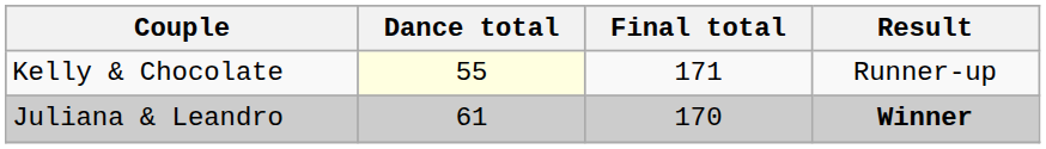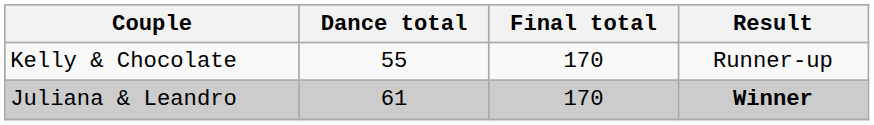Kelly & Chocolate | Dance total: lightyellow background -> no background
Kelly & Chocolate | Final total: 171 -> 170
